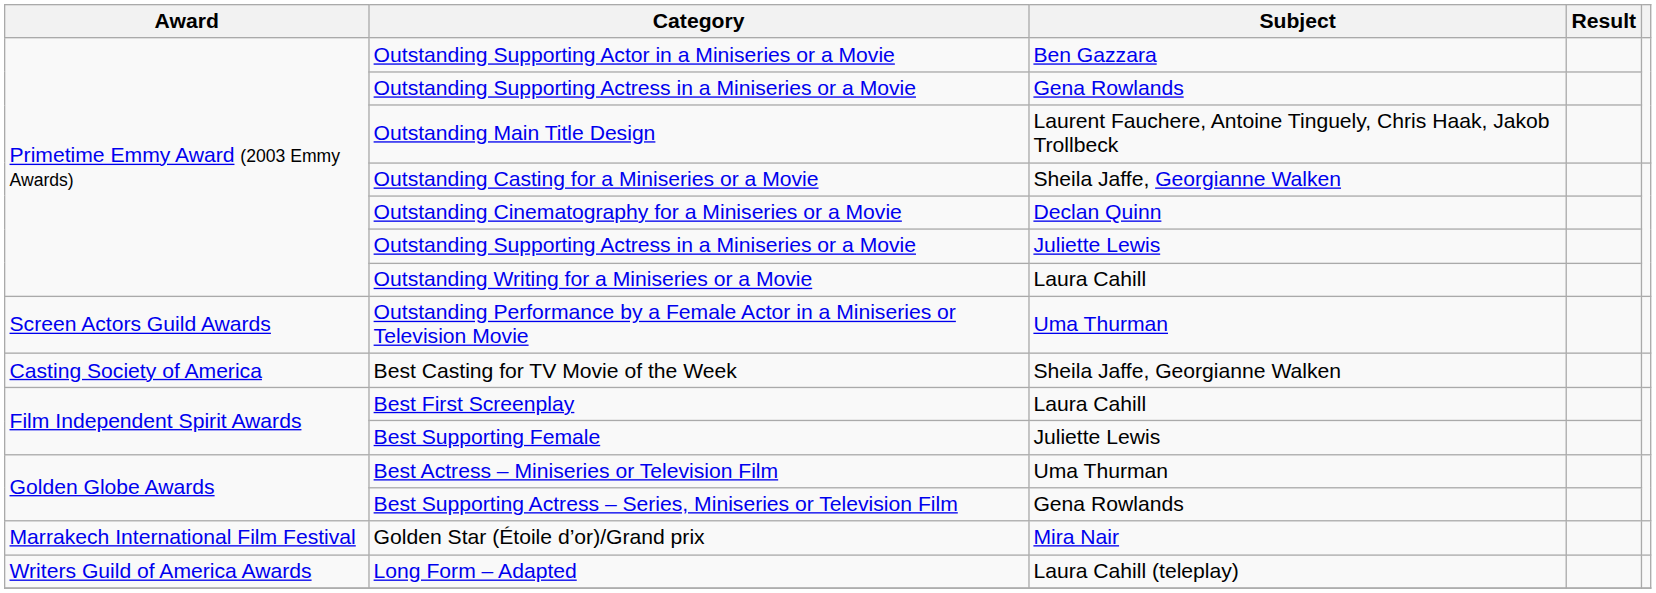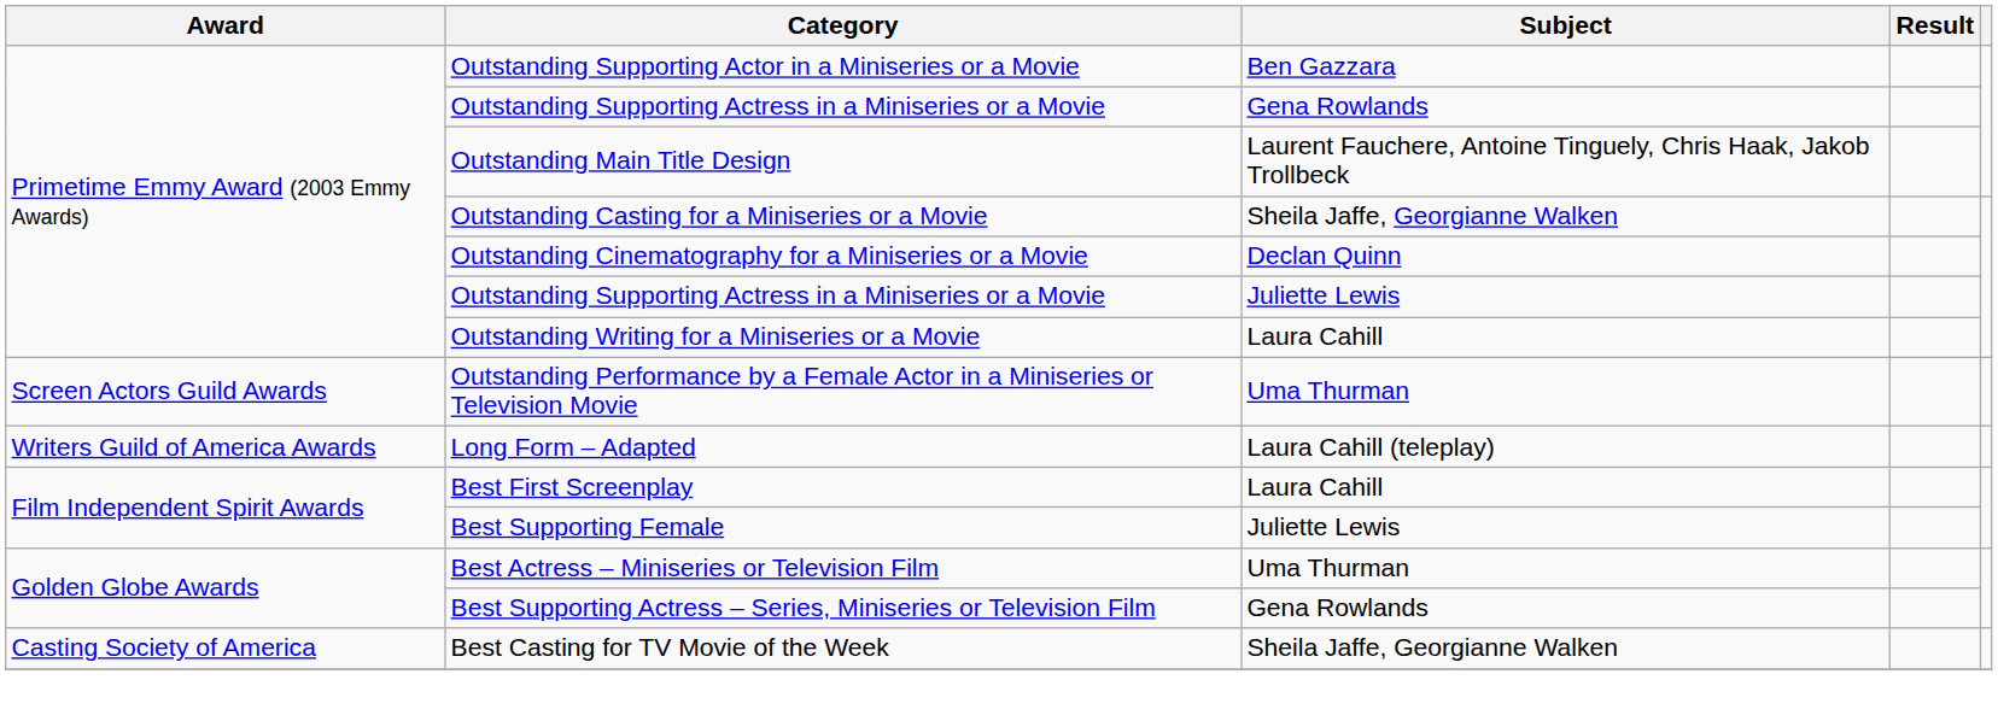rows swapped: Best Casting for TV Movie of the Week <-> Long Form – Adapted
- row: Marrakech International Film Festival | Golden Star (Étoile d’or)/Grand prix | Mira Nair
